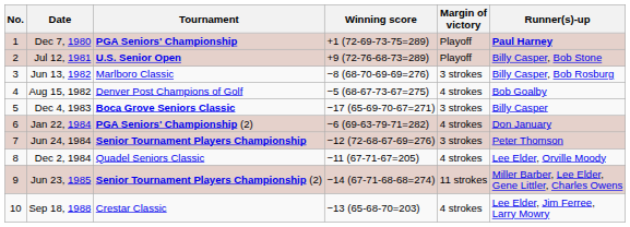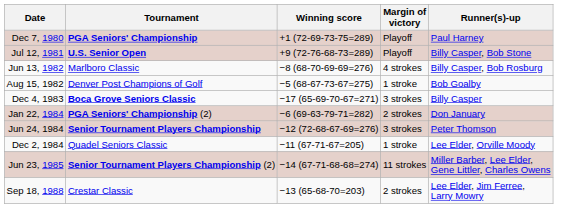- column: No. | 1 | 2 | 3 | 4 | 5 | 6 | 7 | 8 | 9 | 10
Dec 7, 1980 | Runner(s)-up: bold -> normal
Jun 13, 1982 | Margin of victory: 3 strokes -> 4 strokes
Aug 15, 1982 | Margin of victory: 4 strokes -> 1 stroke
Jan 22, 1984 | Margin of victory: 4 strokes -> 2 strokes
Dec 2, 1984 | Margin of victory: 4 strokes -> 1 stroke
Sep 18, 1988 | Margin of victory: 4 strokes -> 2 strokes
